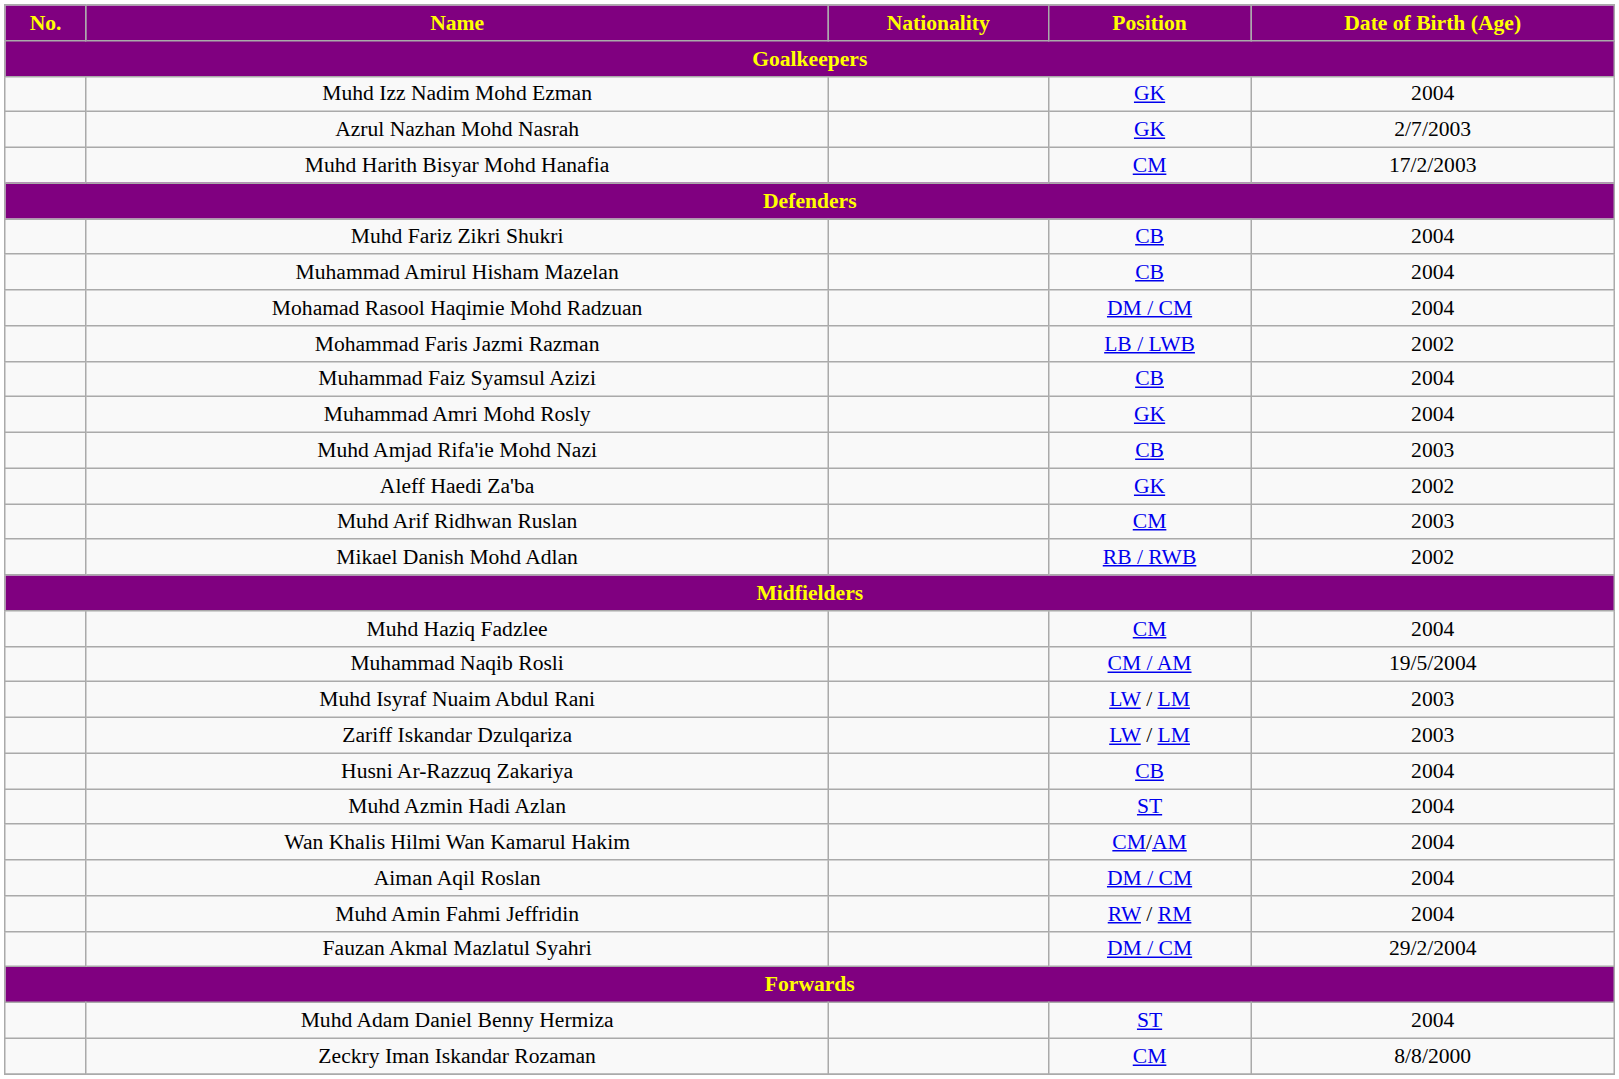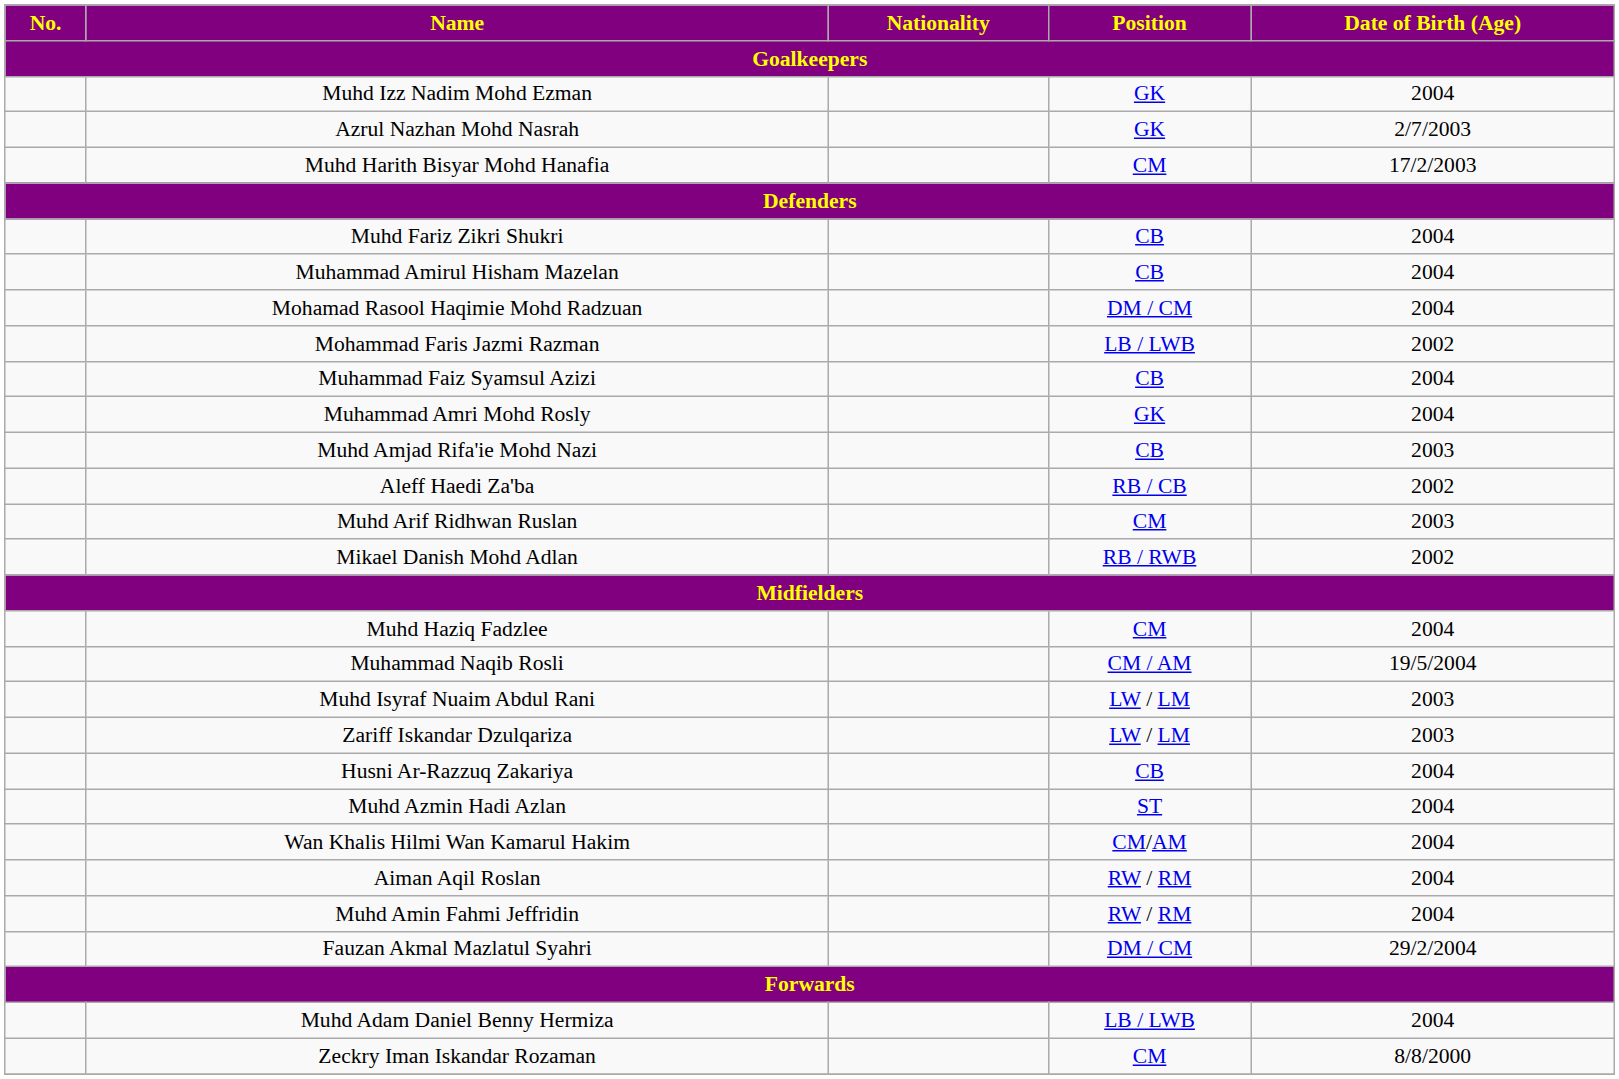Aleff Haedi Za'ba | Position: GK -> RB / CB
Aiman Aqil Roslan | Position: DM / CM -> RW / RM
Muhd Adam Daniel Benny Hermiza | Position: ST -> LB / LWB
